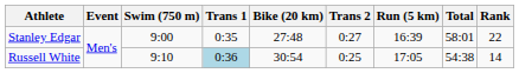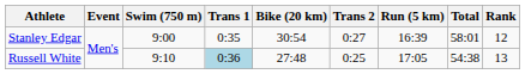Stanley Edgar | Bike (20 km): 27:48 -> 30:54
Stanley Edgar | Rank: 22 -> 12
Russell White | Bike (20 km): 30:54 -> 27:48
Russell White | Rank: 14 -> 13
